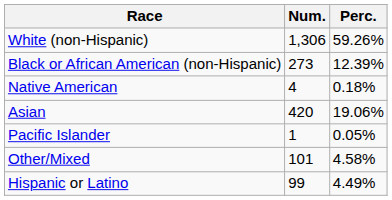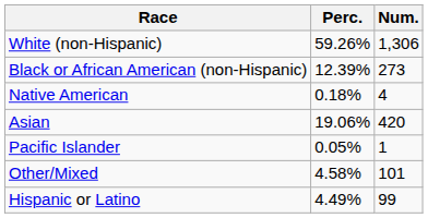columns swapped: Num. <-> Perc.
